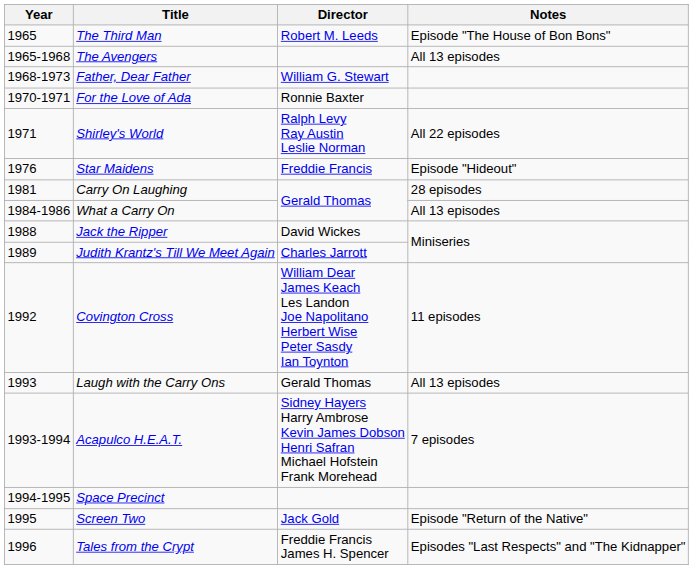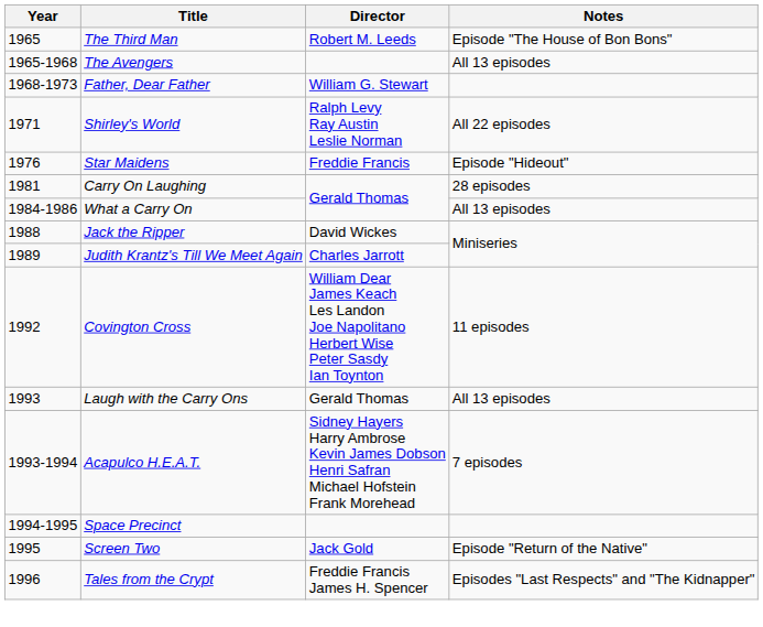- row: 1970-1971 | For the Love of Ada | Ronnie Baxter
